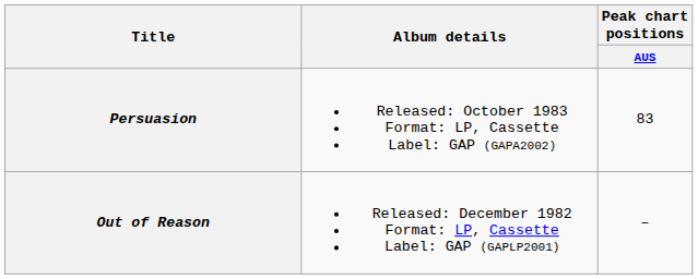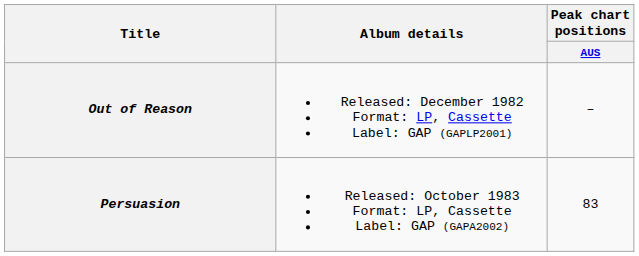rows swapped: Out of Reason <-> Persuasion
